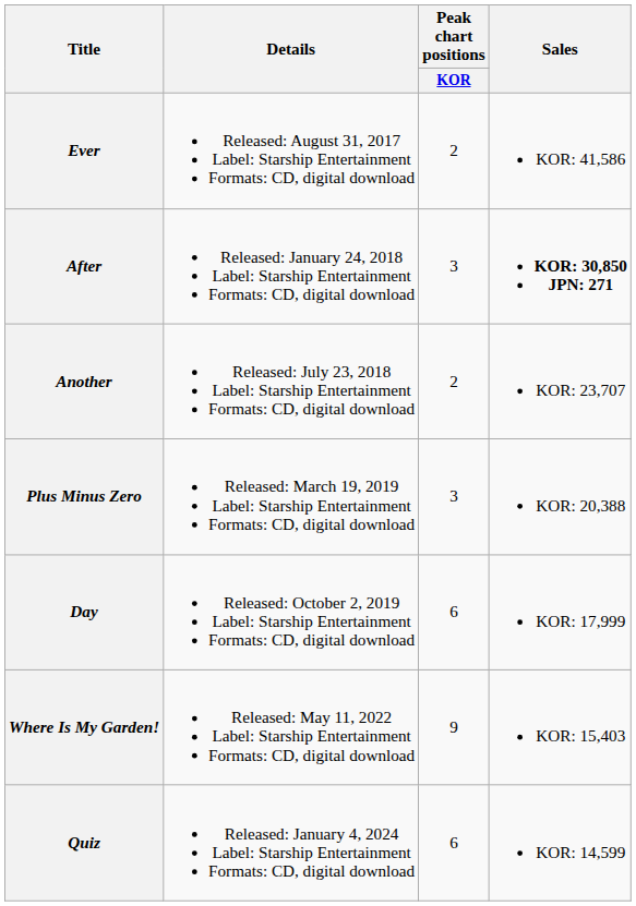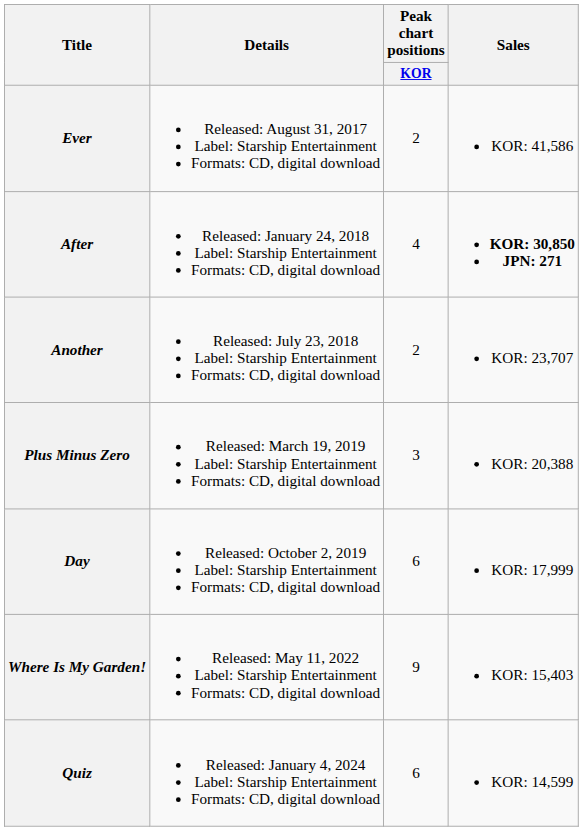After | Peak chart positions / KOR: 3 -> 4
